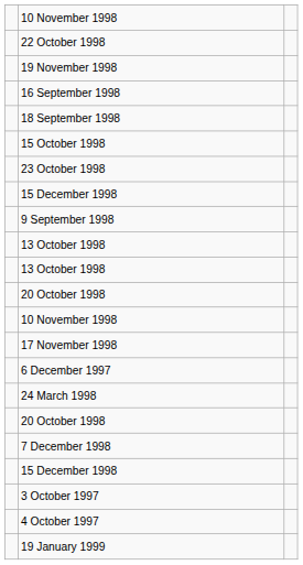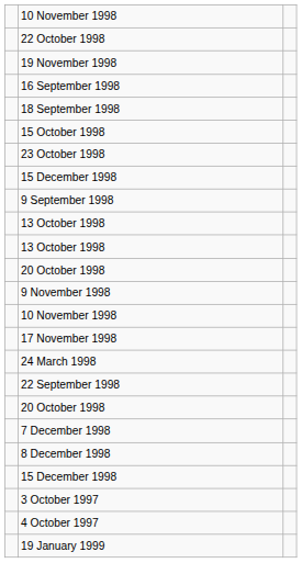+ row: 9 November 1998
- row: 6 December 1997
+ row: 22 September 1998
+ row: 8 December 1998
